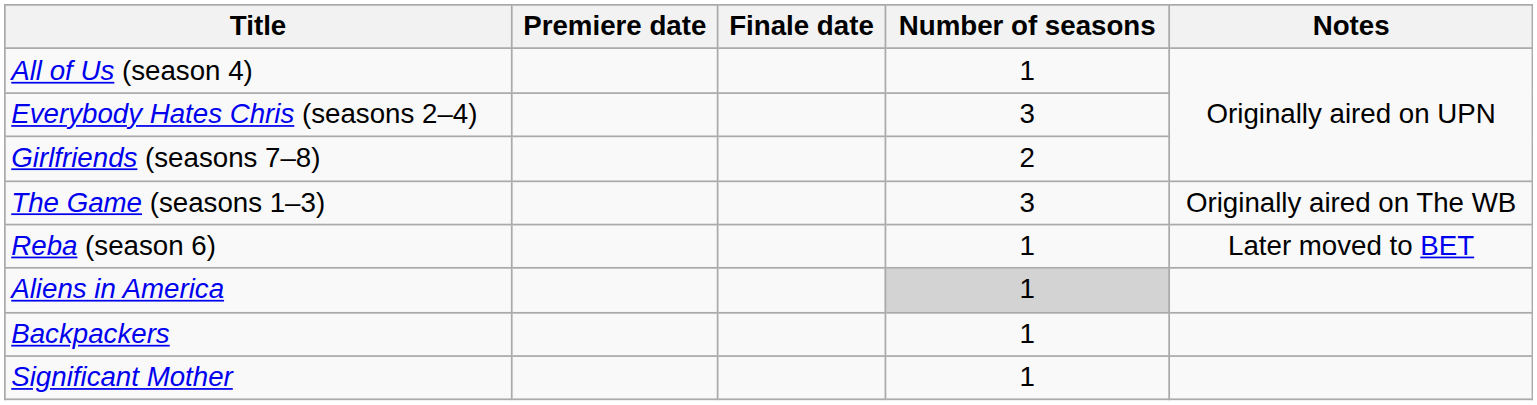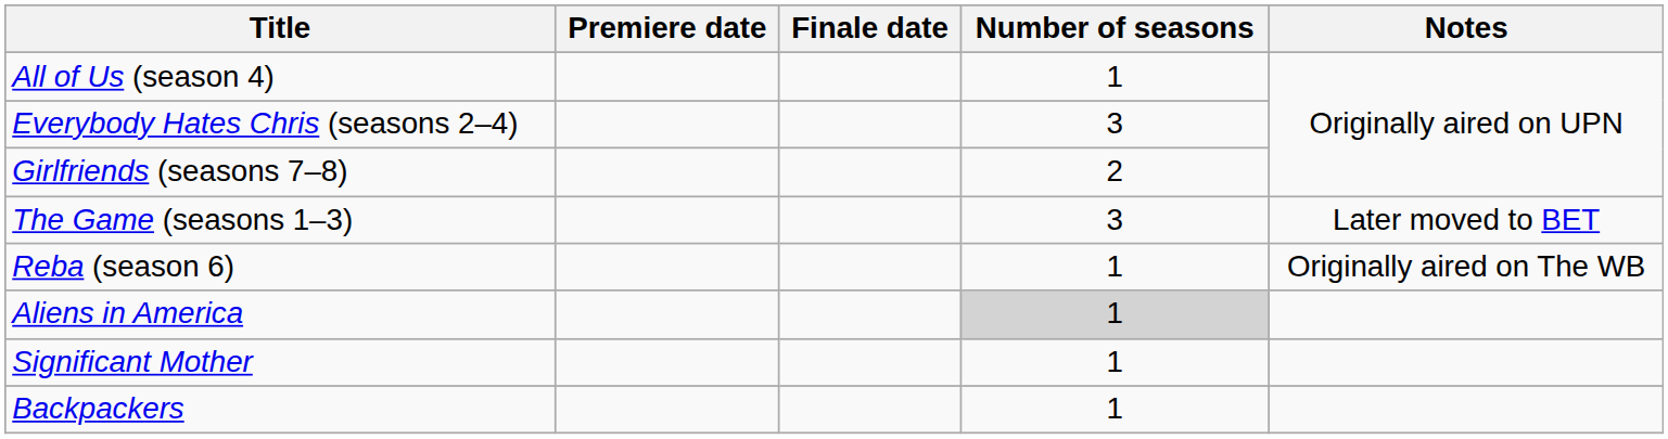The Game (seasons 1–3) | Notes: Originally aired on The WB -> Later moved to BET
Reba (season 6) | Notes: Later moved to BET -> Originally aired on The WB
rows swapped: Backpackers <-> Significant Mother
